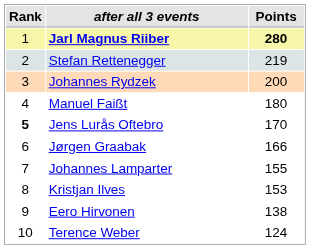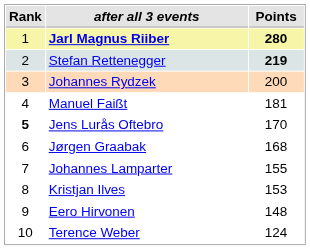Stefan Rettenegger | Points: normal -> bold
Manuel Faißt | Points: 180 -> 181
Jørgen Graabak | Points: 166 -> 168
Eero Hirvonen | Points: 138 -> 148
